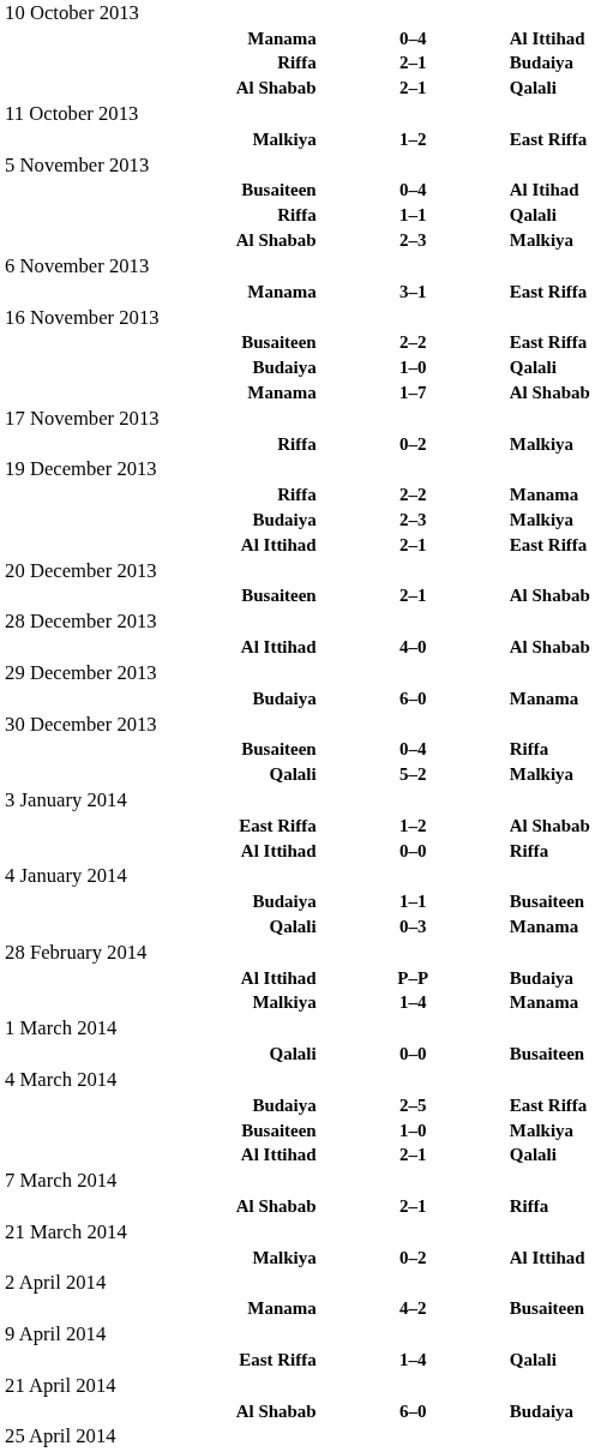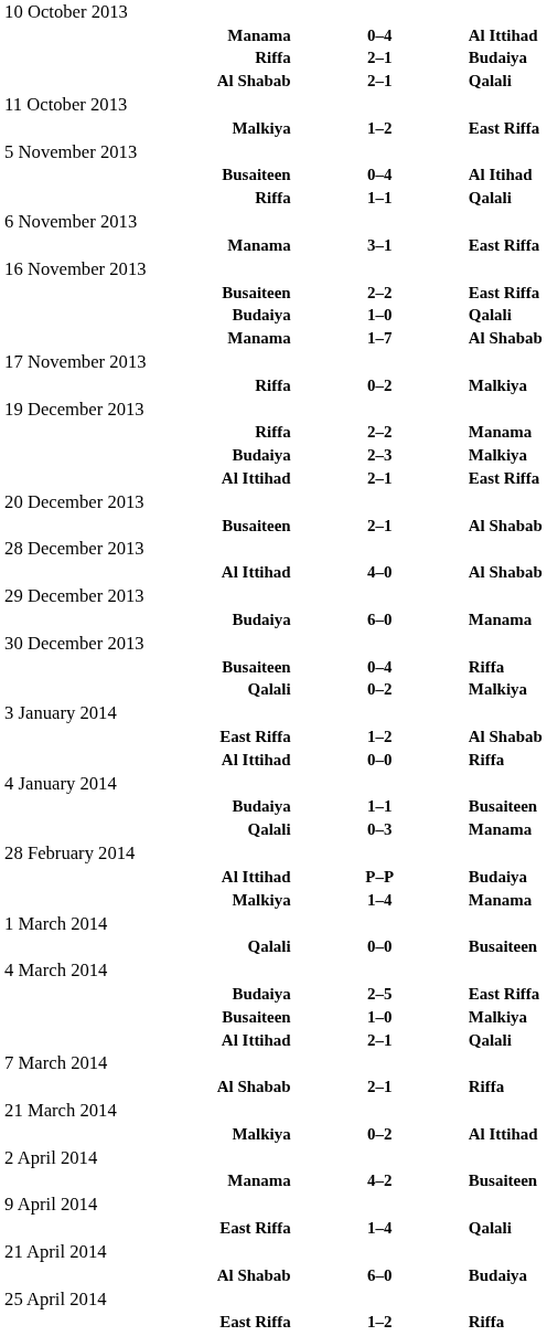- row: Al Shabab | 2–3 | Malkiya
Qalali / Malkiya | column 2: 5–2 -> 0–2
+ row: East Riffa | 1–2 | Riffa
